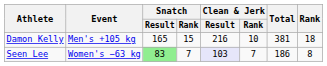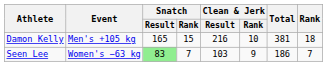Seen Lee | Clean & Jerk / Result: lavender background -> no background
Seen Lee | Clean & Jerk / Rank: 7 -> 9
Seen Lee | Rank: 8 -> 7
